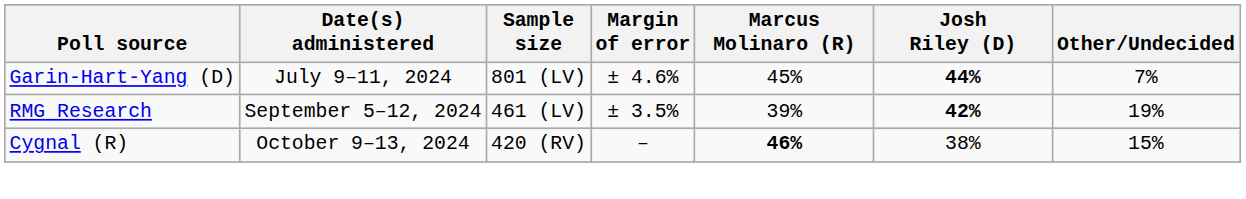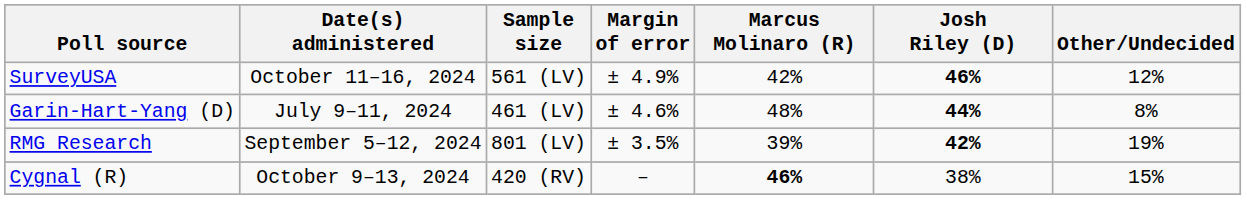+ row: SurveyUSA | October 11–16, 2024 | 561 (LV) | ± 4.9% | 42% | 46% | 12%
Garin-Hart-Yang (D) | Sample size: 801 (LV) -> 461 (LV)
Garin-Hart-Yang (D) | Marcus Molinaro (R): 45% -> 48%
Garin-Hart-Yang (D) | Other/Undecided: 7% -> 8%
RMG Research | Sample size: 461 (LV) -> 801 (LV)
